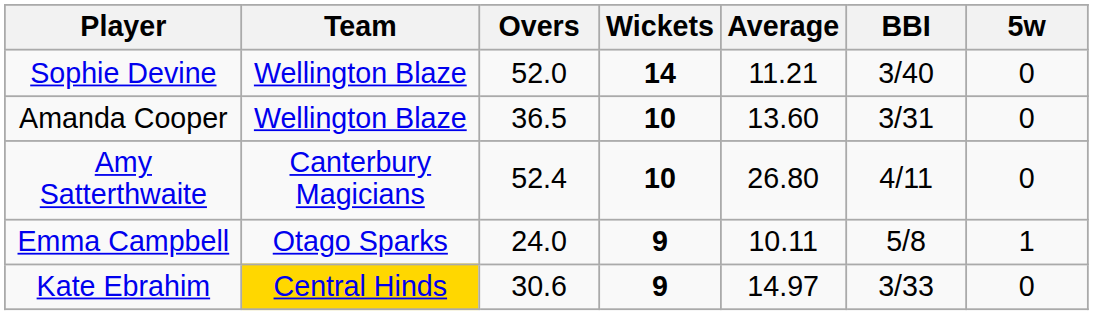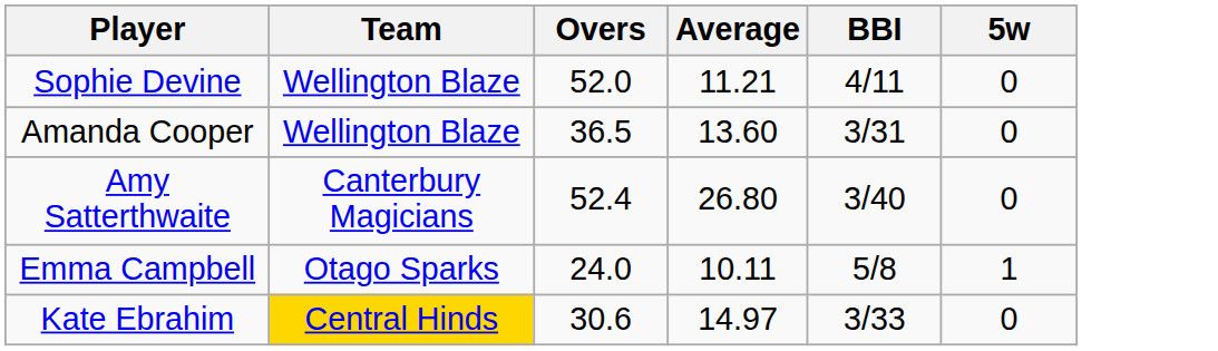- column: Wickets | 14 | 10 | 10 | 9 | 9
Sophie Devine | BBI: 3/40 -> 4/11
Amy Satterthwaite | BBI: 4/11 -> 3/40
